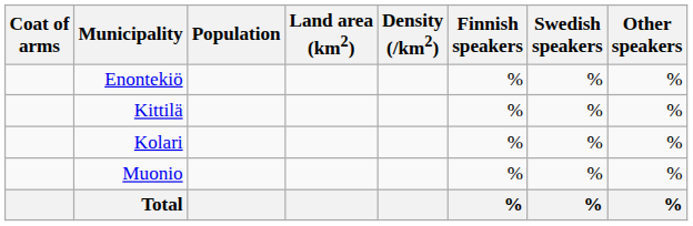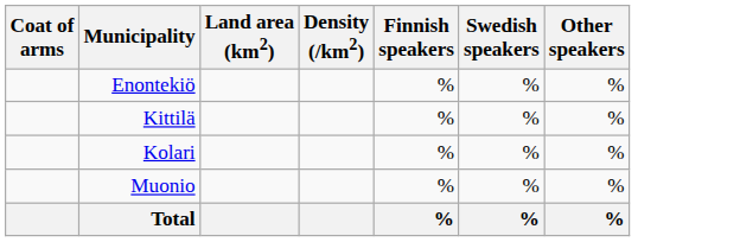- column: Population
